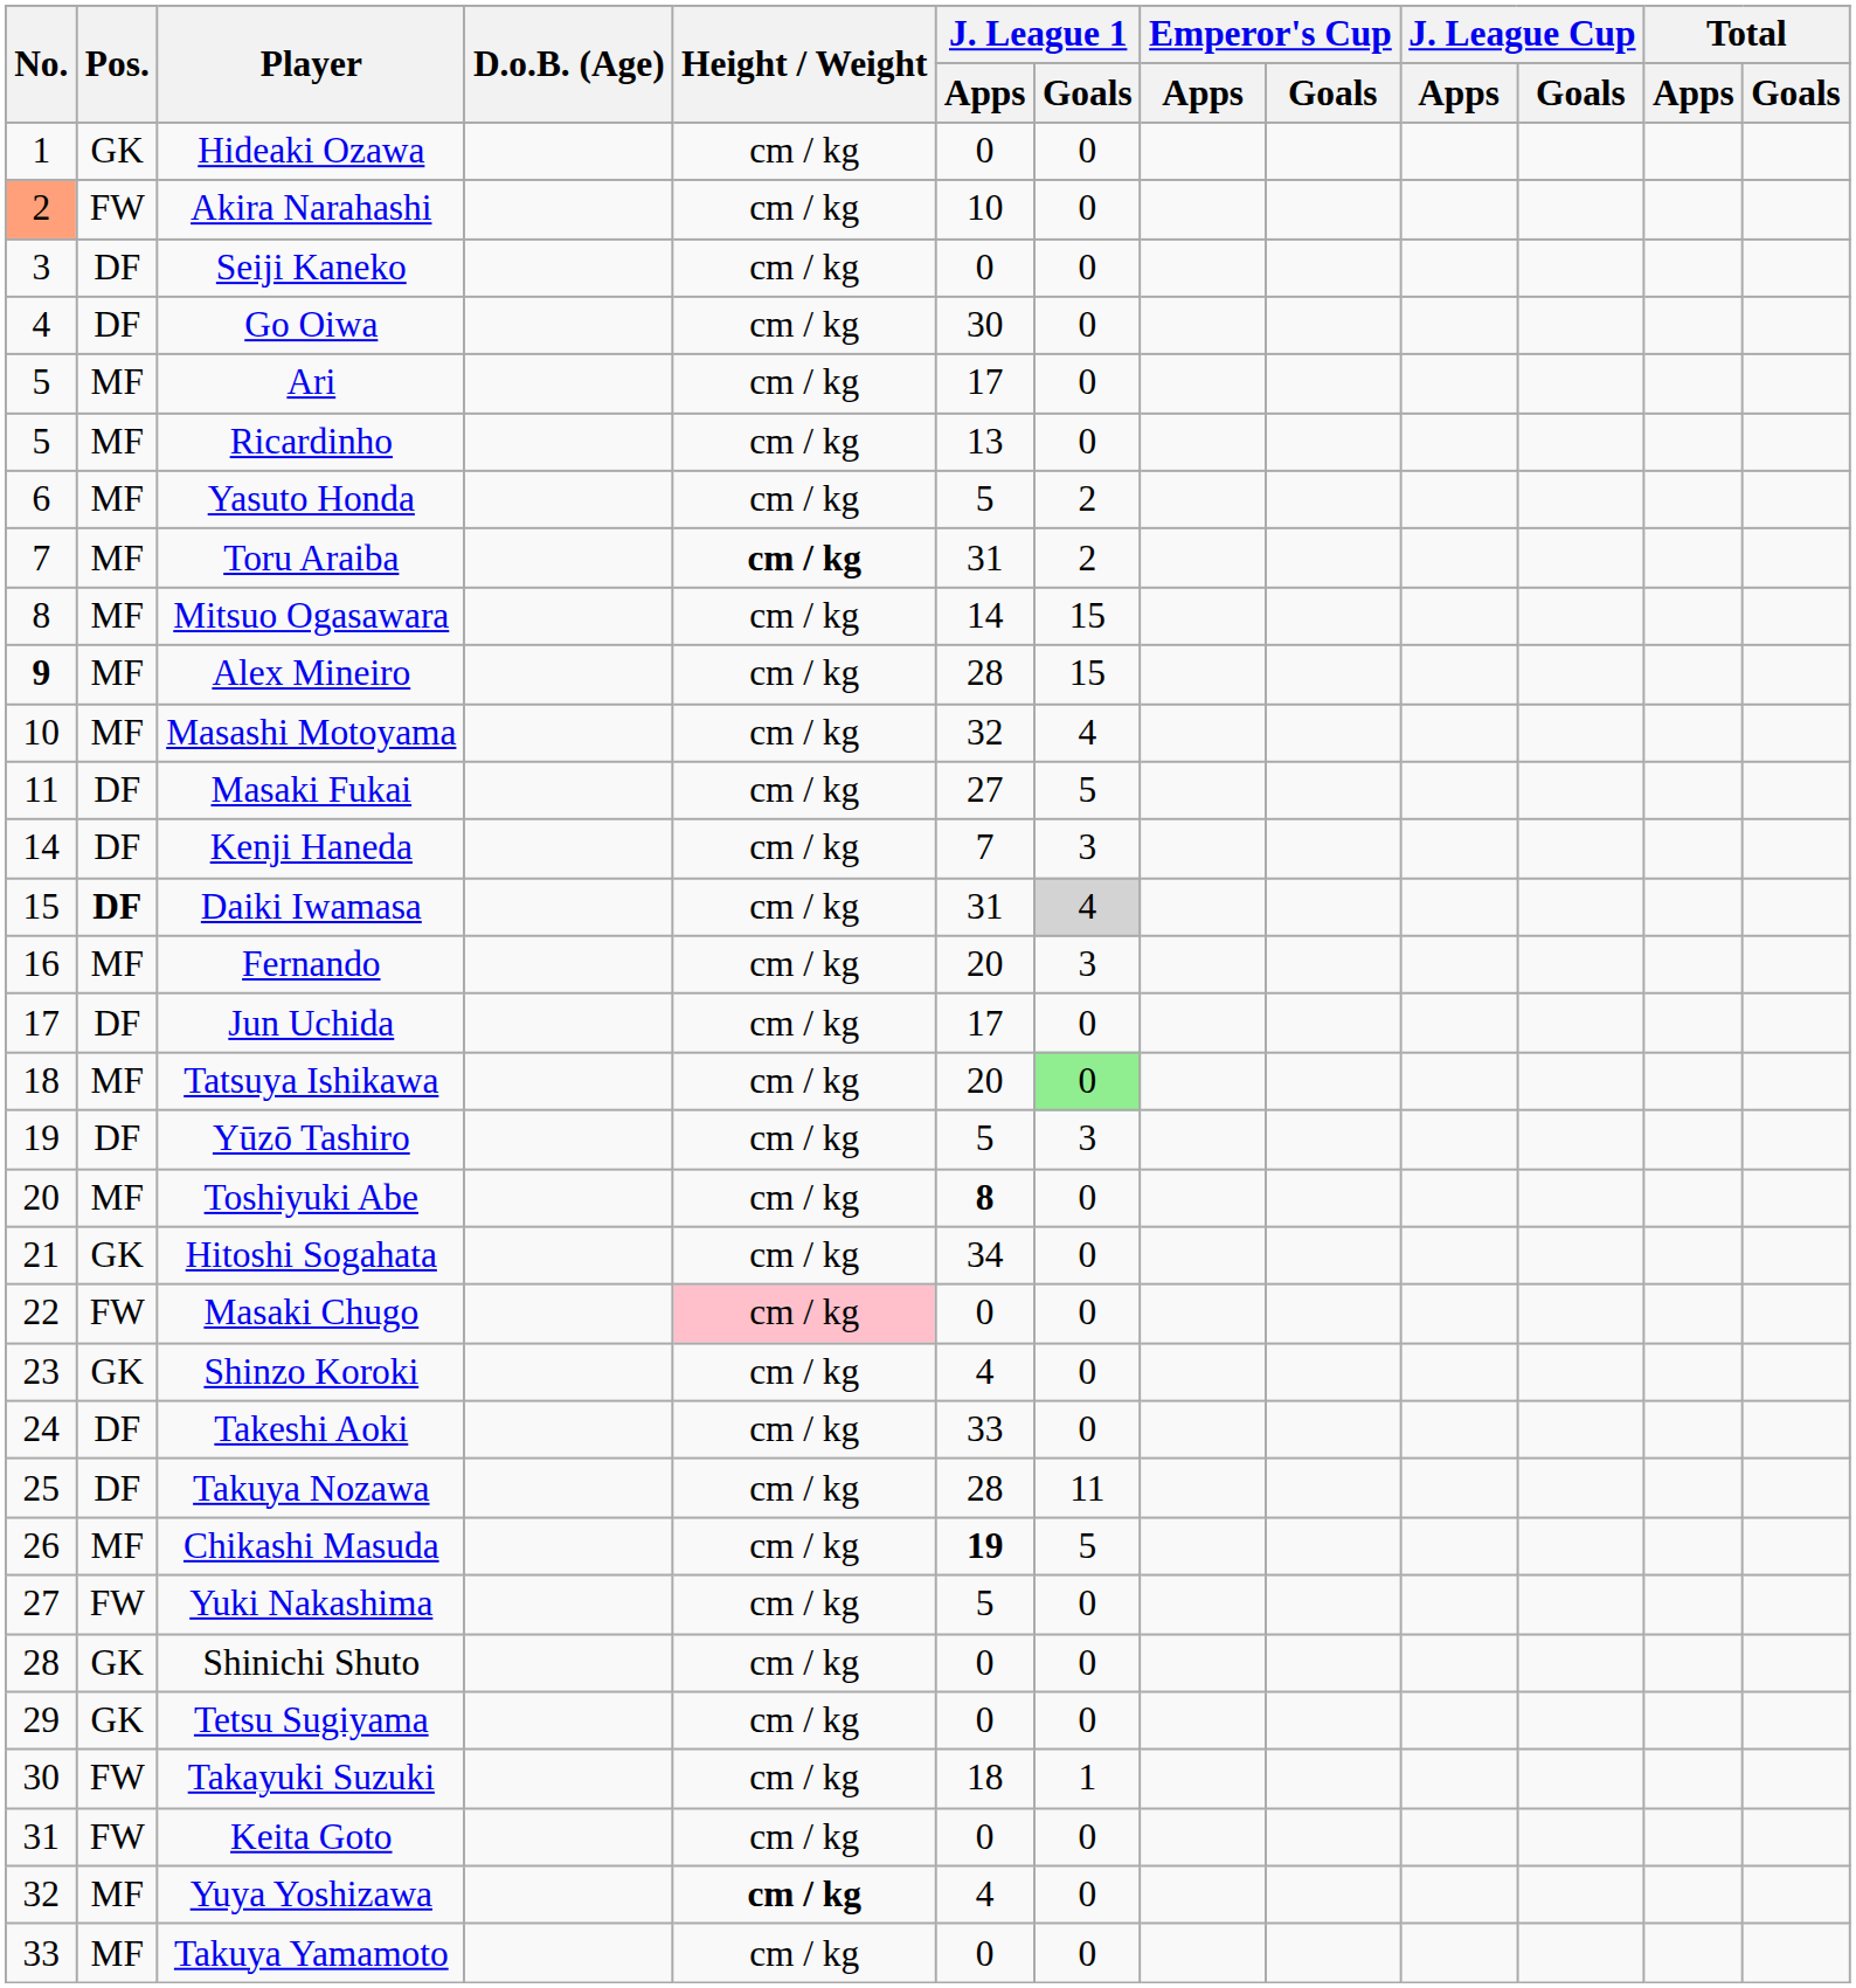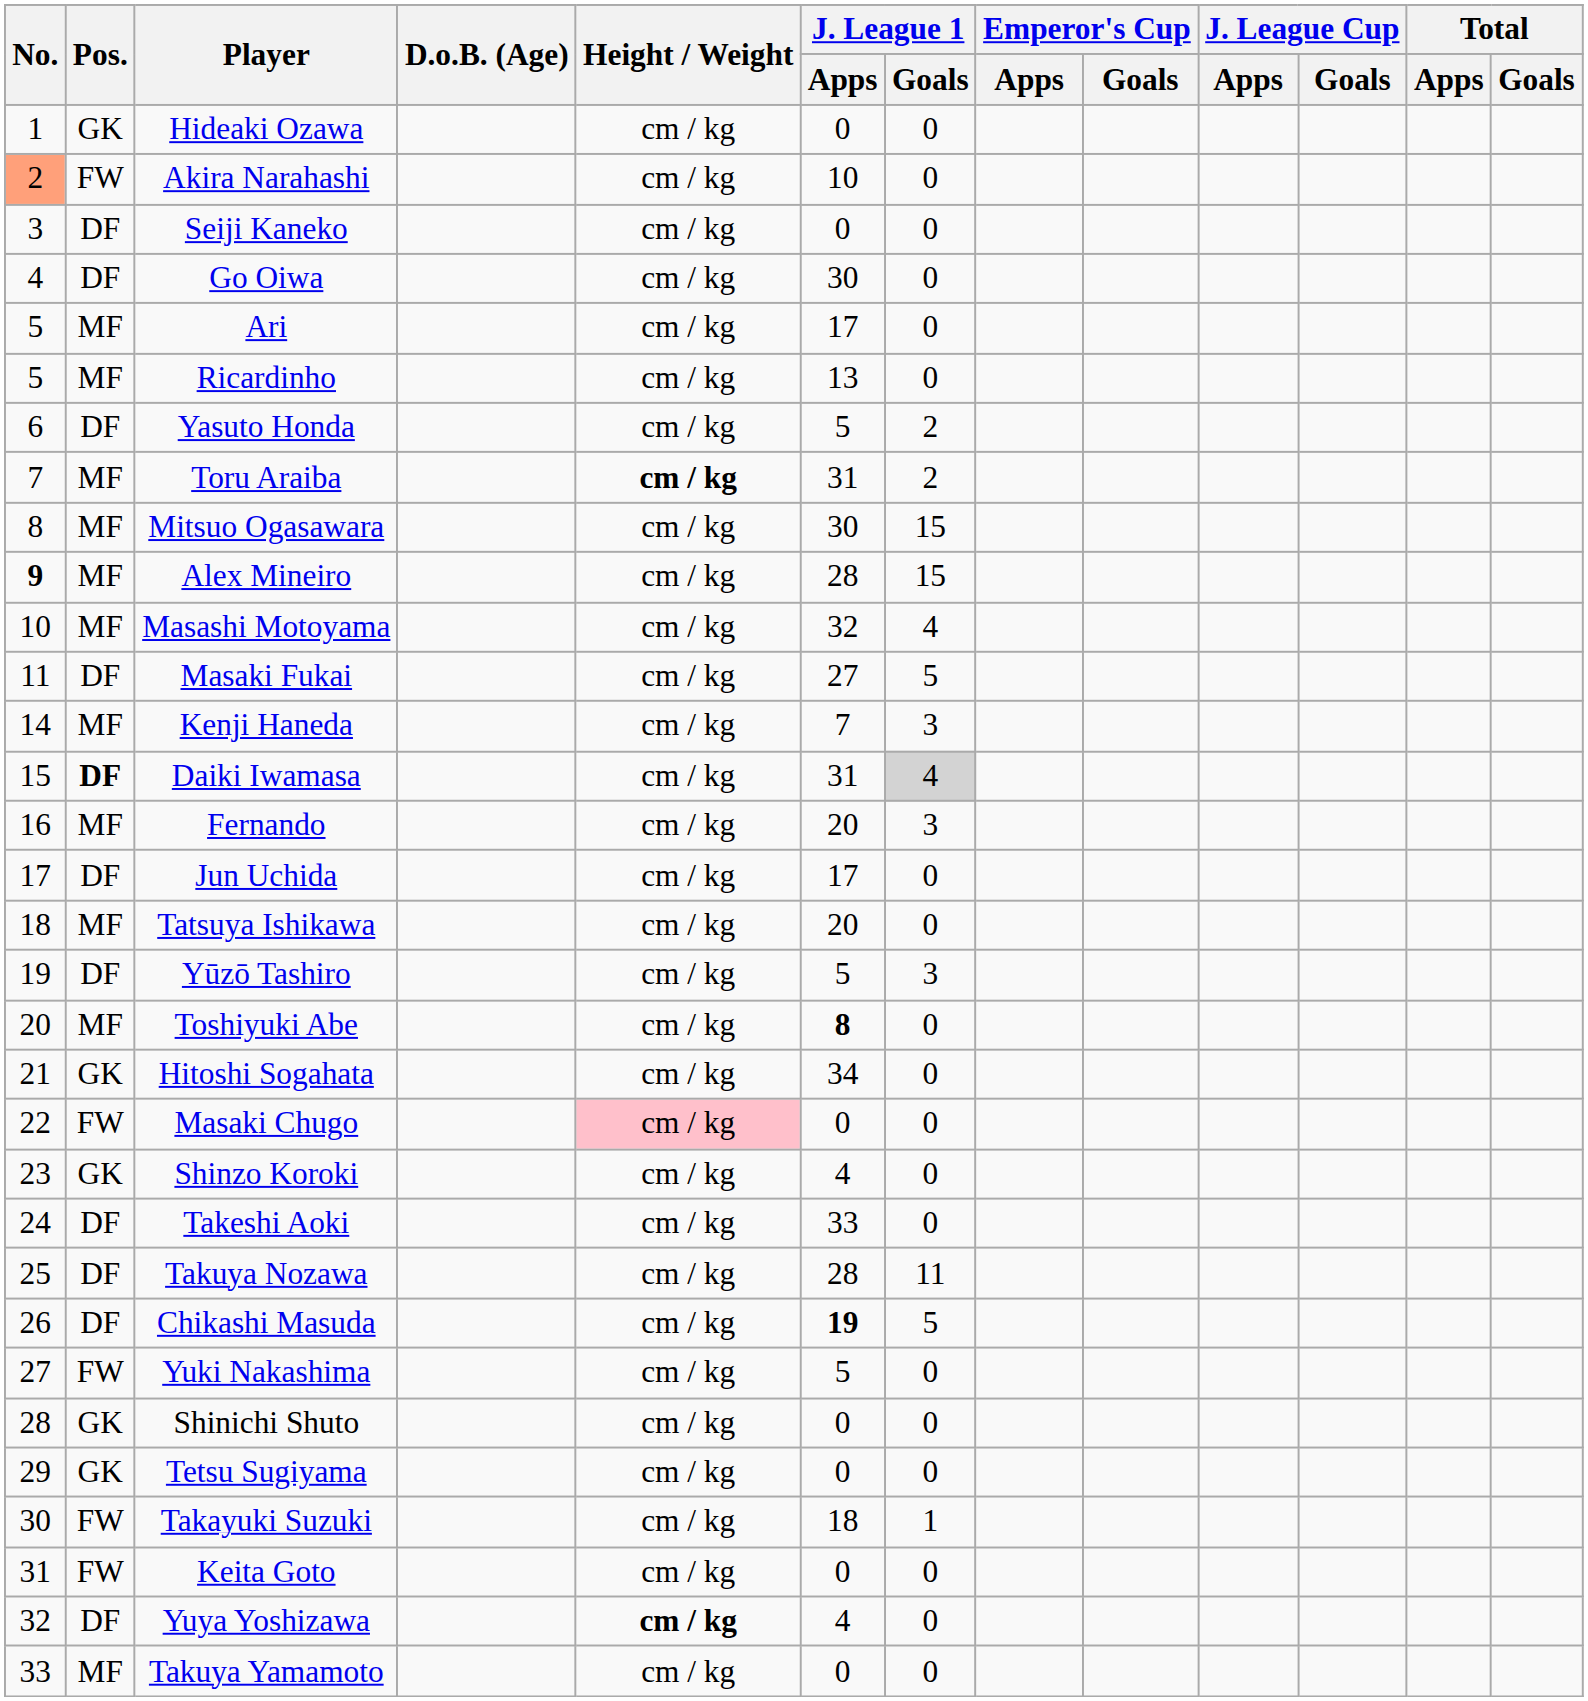Yasuto Honda | Pos.: MF -> DF
Mitsuo Ogasawara | J. League 1 / Apps: 14 -> 30
Kenji Haneda | Pos.: DF -> MF
Tatsuya Ishikawa | J. League 1 / Goals: lightgreen background -> no background
Chikashi Masuda | Pos.: MF -> DF
Yuya Yoshizawa | Pos.: MF -> DF
